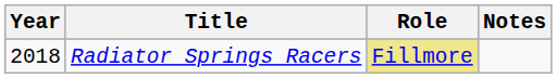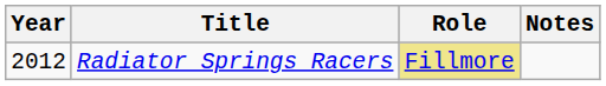Radiator Springs Racers | Year: 2018 -> 2012
